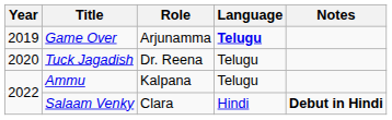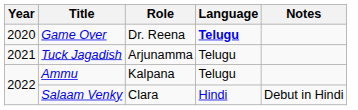Game Over | Year: 2019 -> 2020
Game Over | Role: Arjunamma -> Dr. Reena
Tuck Jagadish | Year: 2020 -> 2021
Tuck Jagadish | Role: Dr. Reena -> Arjunamma
Salaam Venky | Notes: bold -> normal
